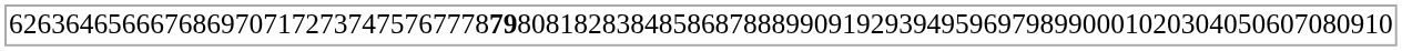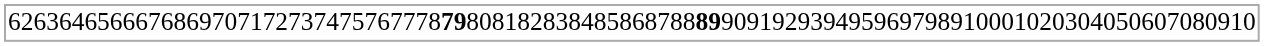62 | column 28: normal -> bold
62 | column 38: 99 -> 91
